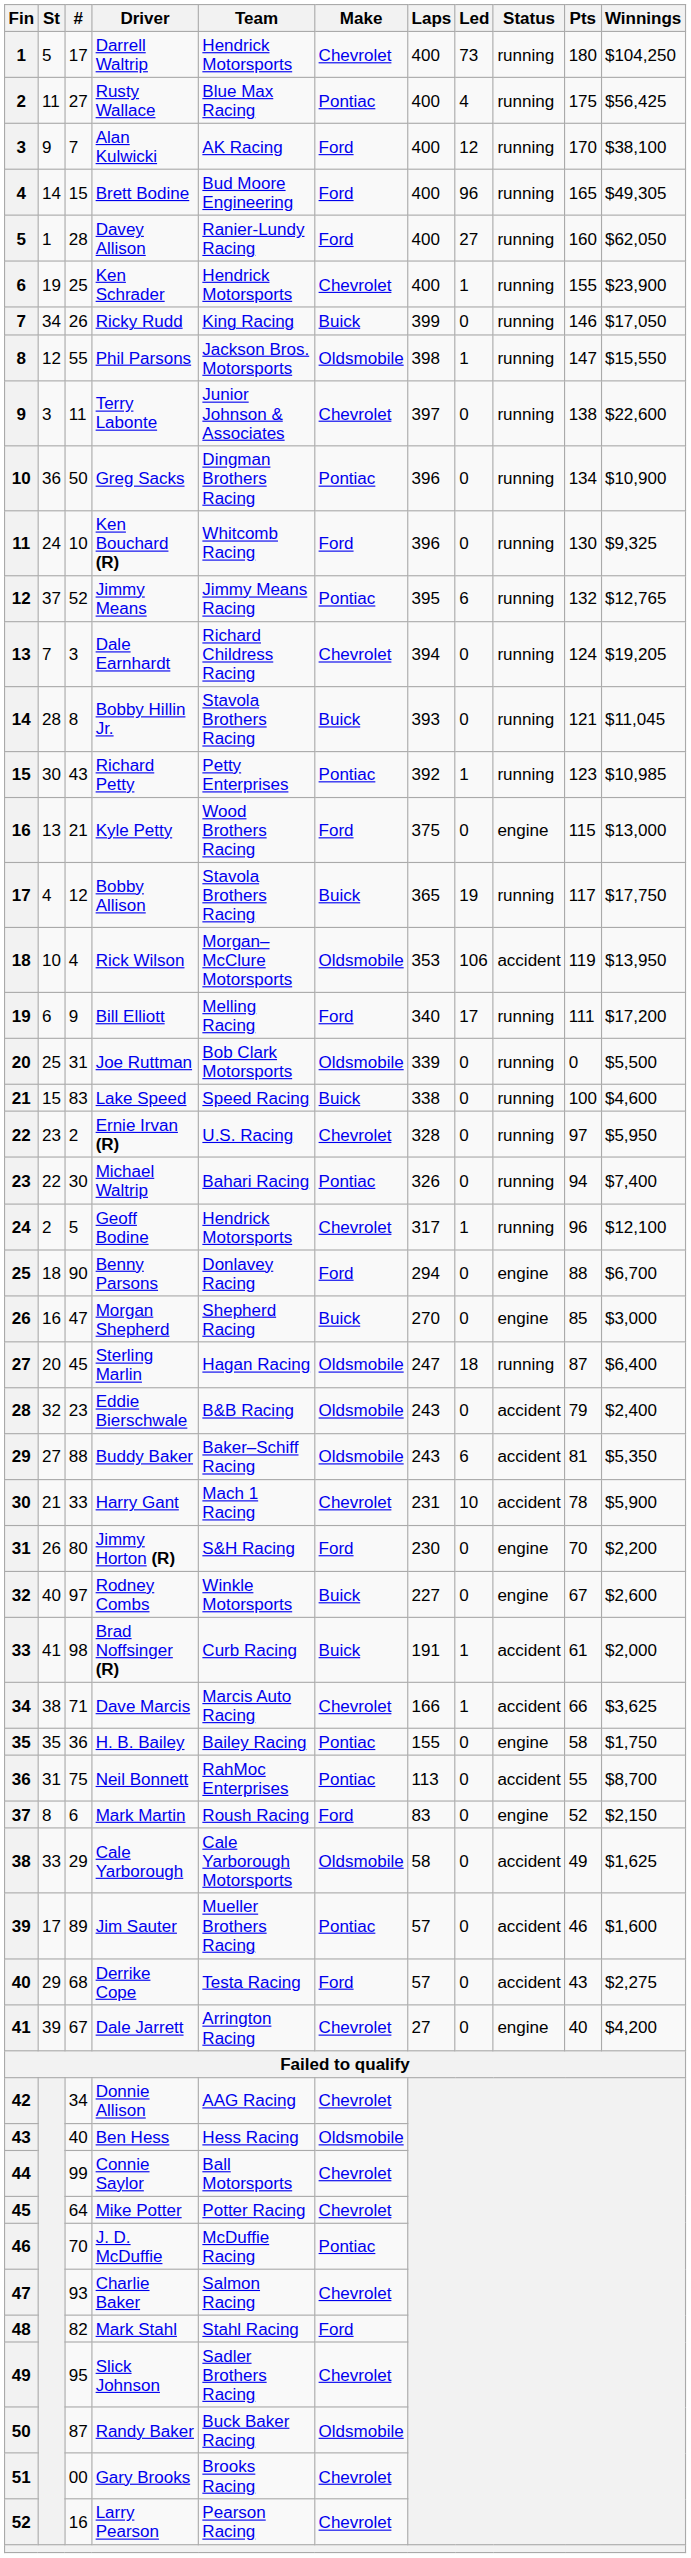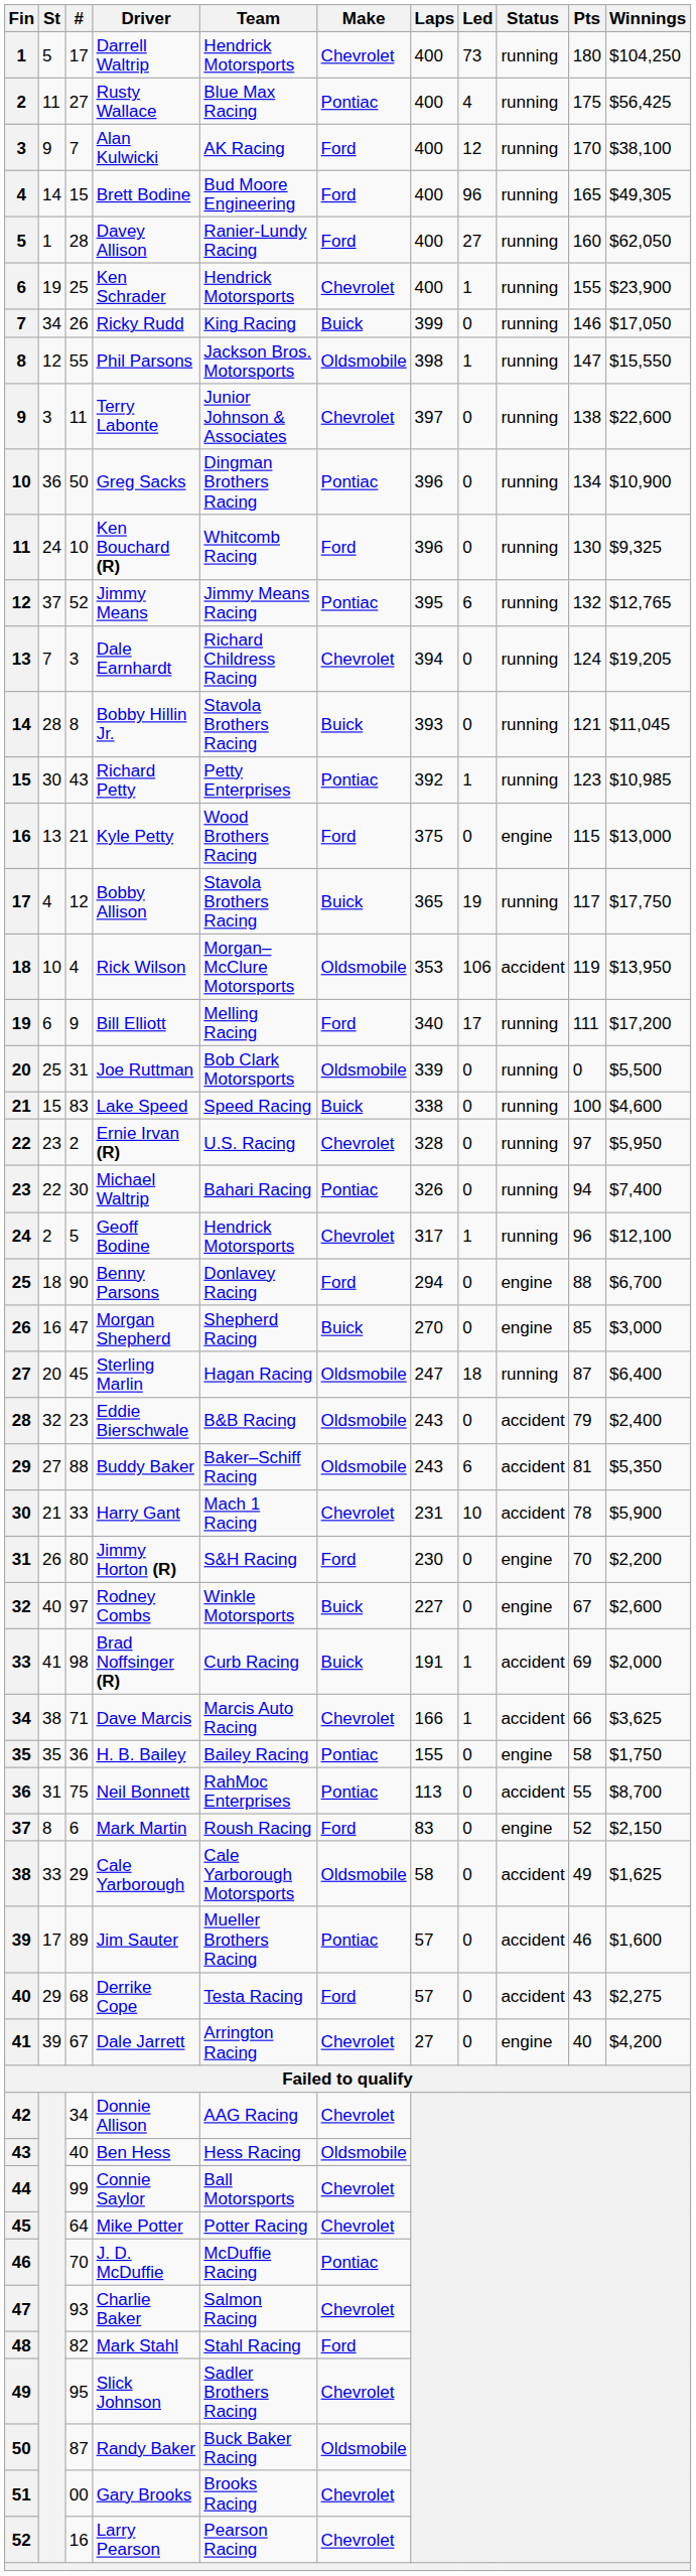Brad Noffsinger (R) | Pts: 61 -> 69
